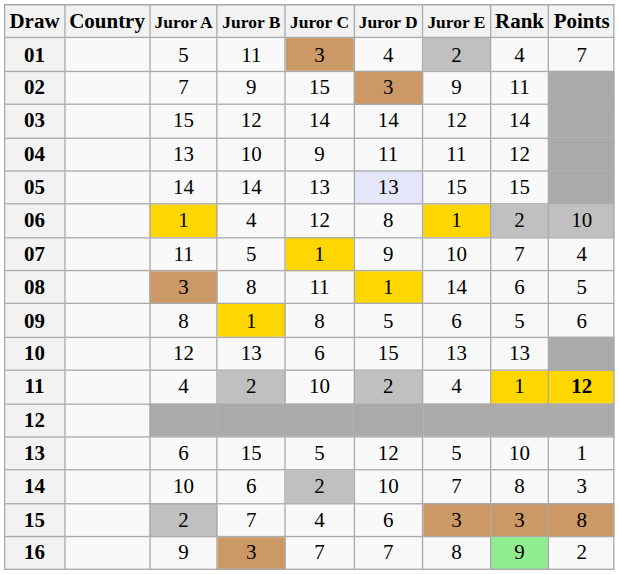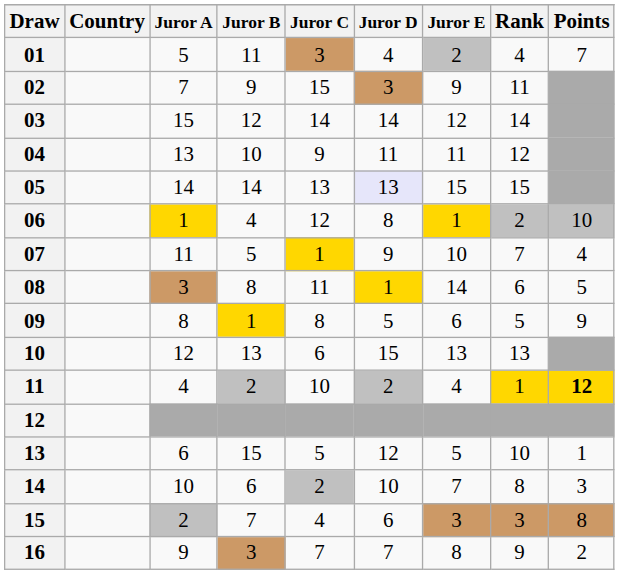09 | Points: 6 -> 9
16 | Rank: lightgreen background -> no background
